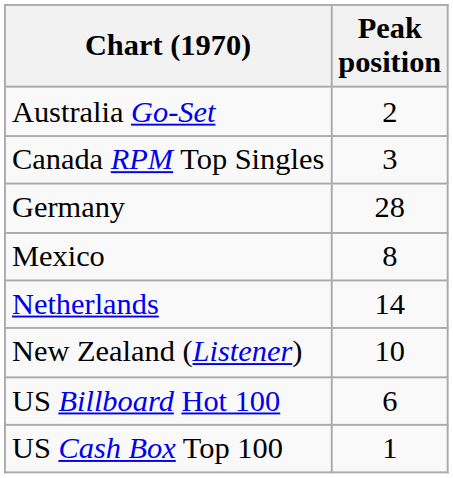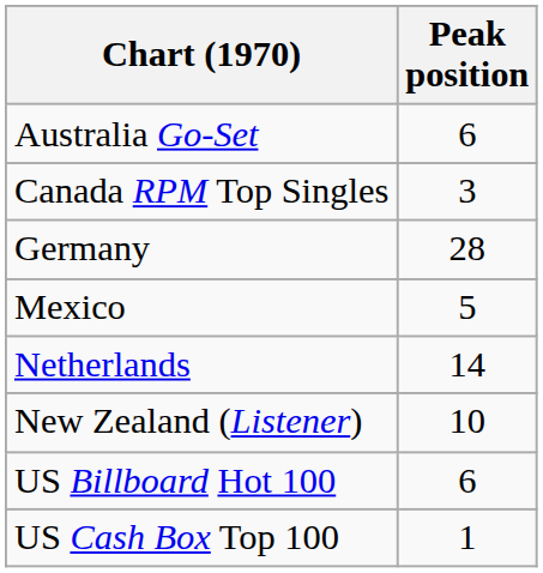Australia Go-Set | Peak position: 2 -> 6
Mexico | Peak position: 8 -> 5
